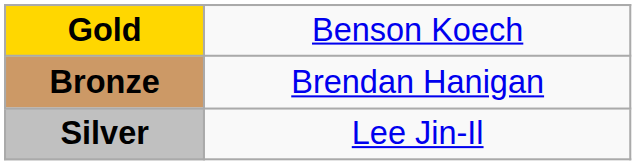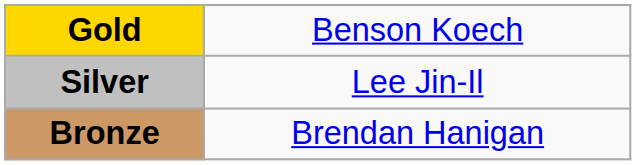rows swapped: Silver <-> Bronze
